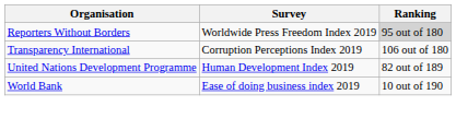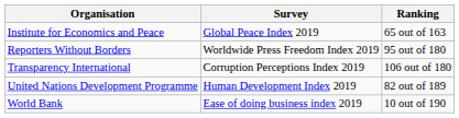+ row: Institute for Economics and Peace | Global Peace Index 2019 | 65 out of 163
Reporters Without Borders | Ranking: lightgrey background -> no background
